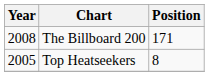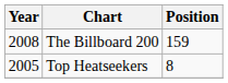The Billboard 200 | Position: 171 -> 159
